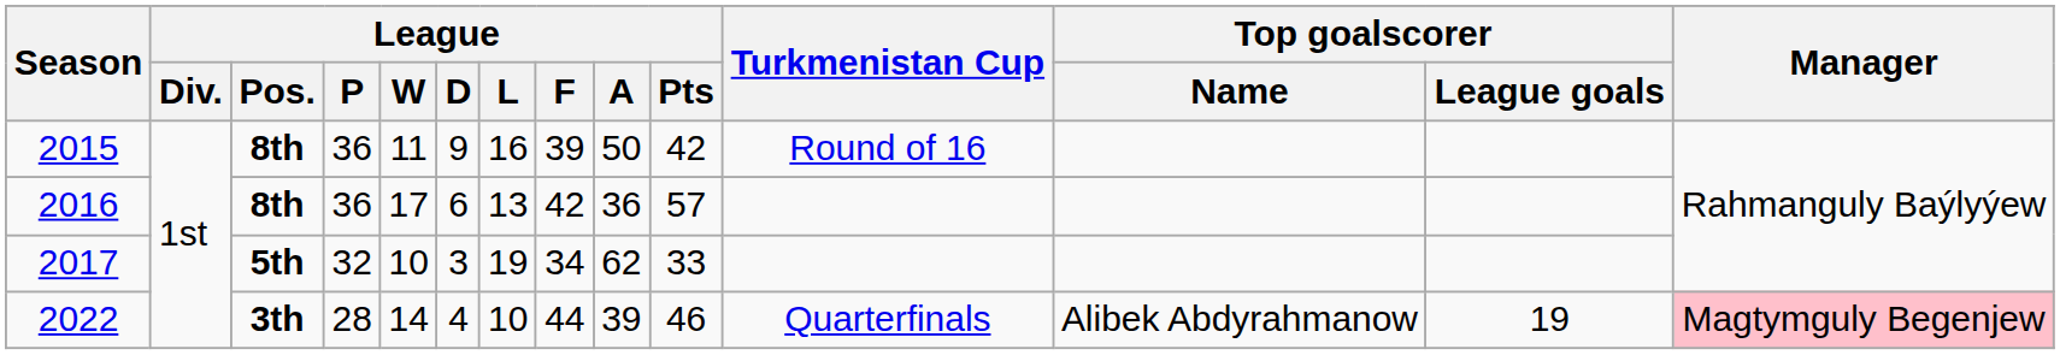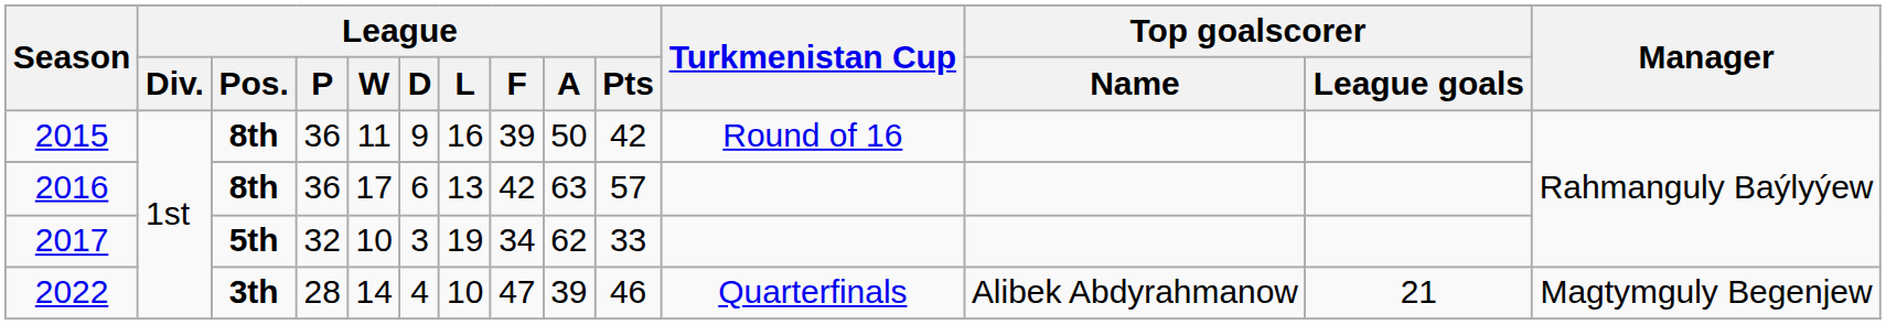2016 | League / A: 36 -> 63
2022 | League / F: 44 -> 47
2022 | Top goalscorer / League goals: 19 -> 21
2022 | Manager: pink background -> no background
